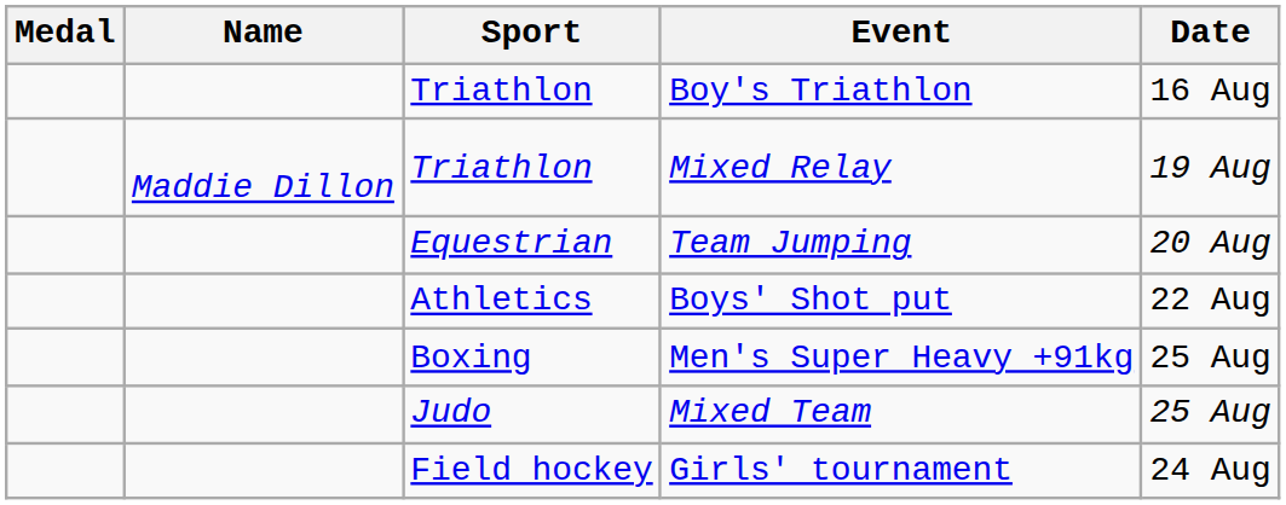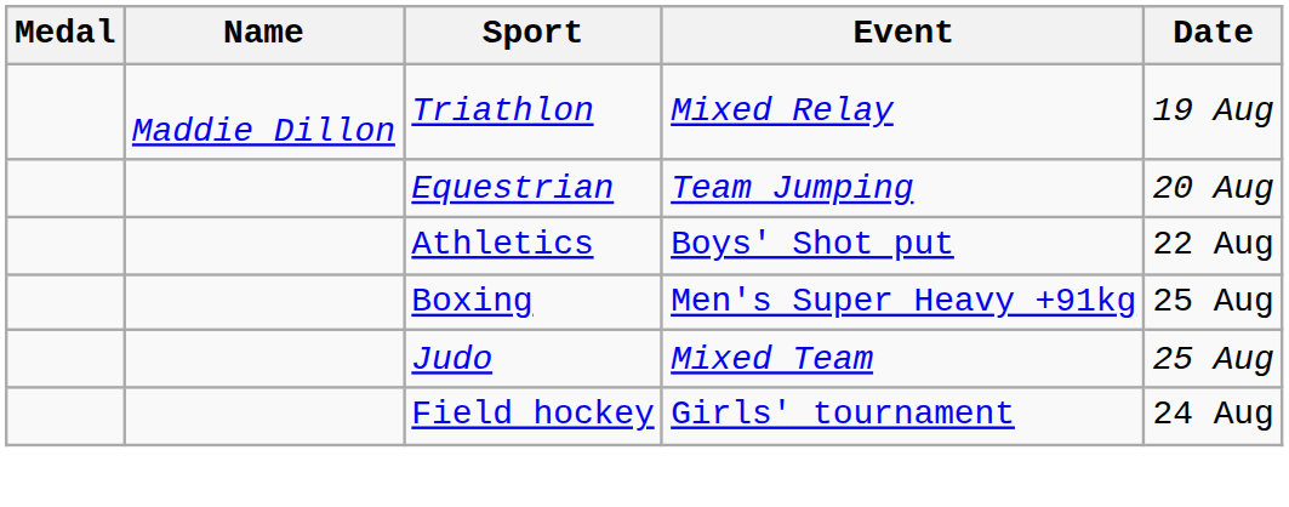- row: Triathlon | Boy's Triathlon | 16 Aug
